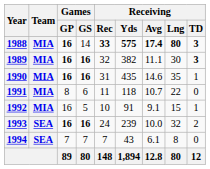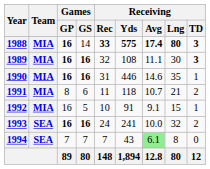1989 | Receiving / Yds: 382 -> 108
1990 | Receiving / Yds: 435 -> 446
1991 | Receiving / Lng: 22 -> 21
1991 | Receiving / TD: 0 -> 2
1993 | Receiving / Yds: 239 -> 241
1994 | Receiving / Avg: no background -> lightgreen background
